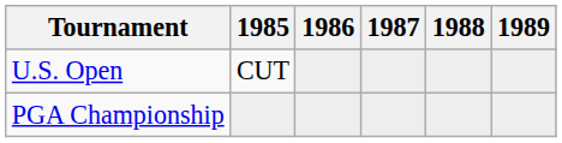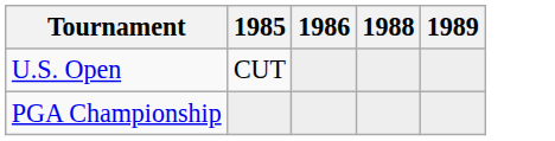- column: 1987
